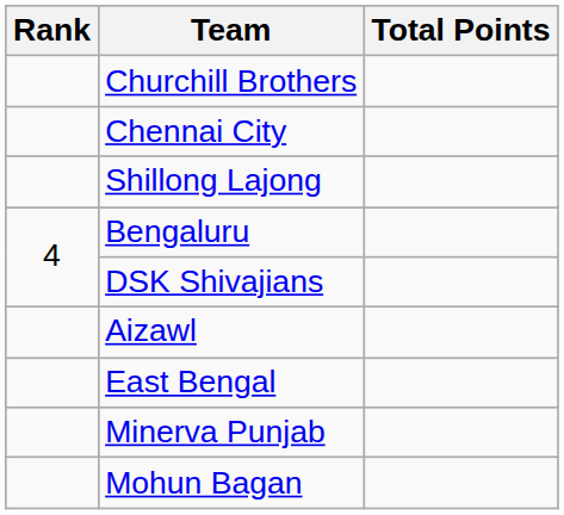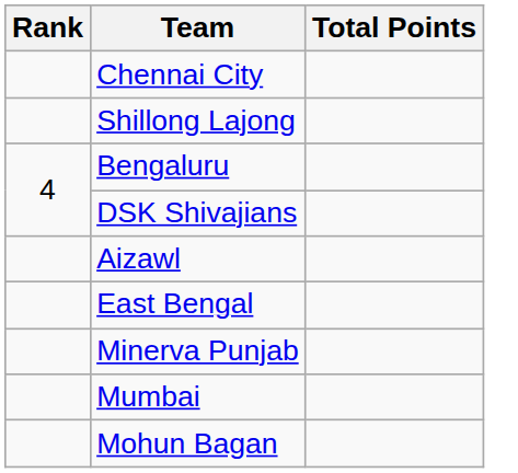- row: Churchill Brothers
+ row: Mumbai
